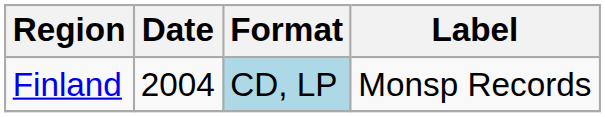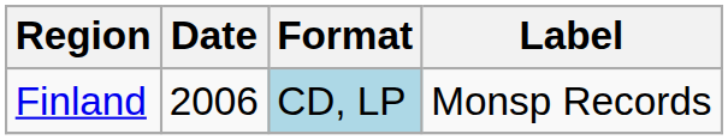Finland | Date: 2004 -> 2006
